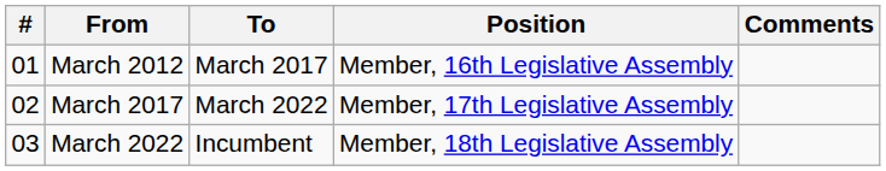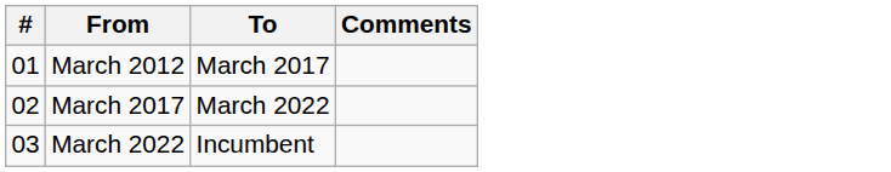- column: Position | Member, 16th Legislative Assembly | Member, 17th Legislative Assembly | Member, 18th Legislative Assembly
